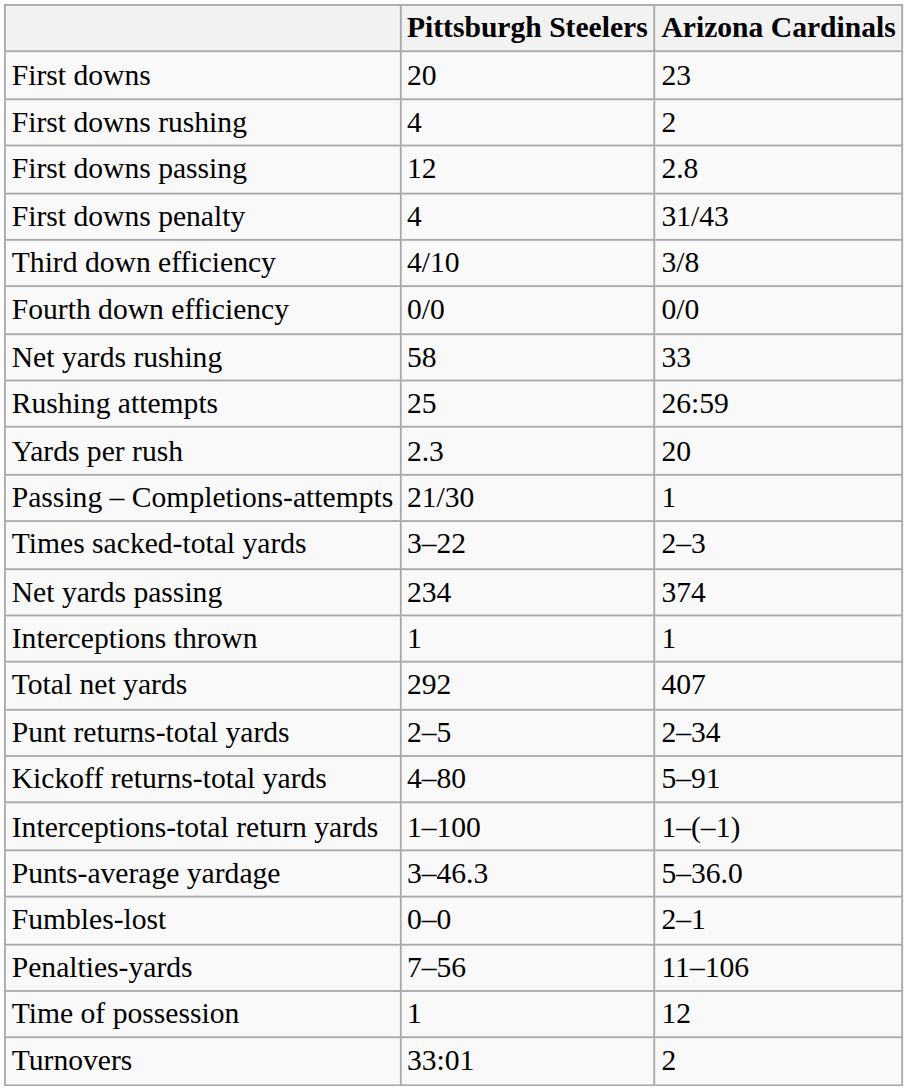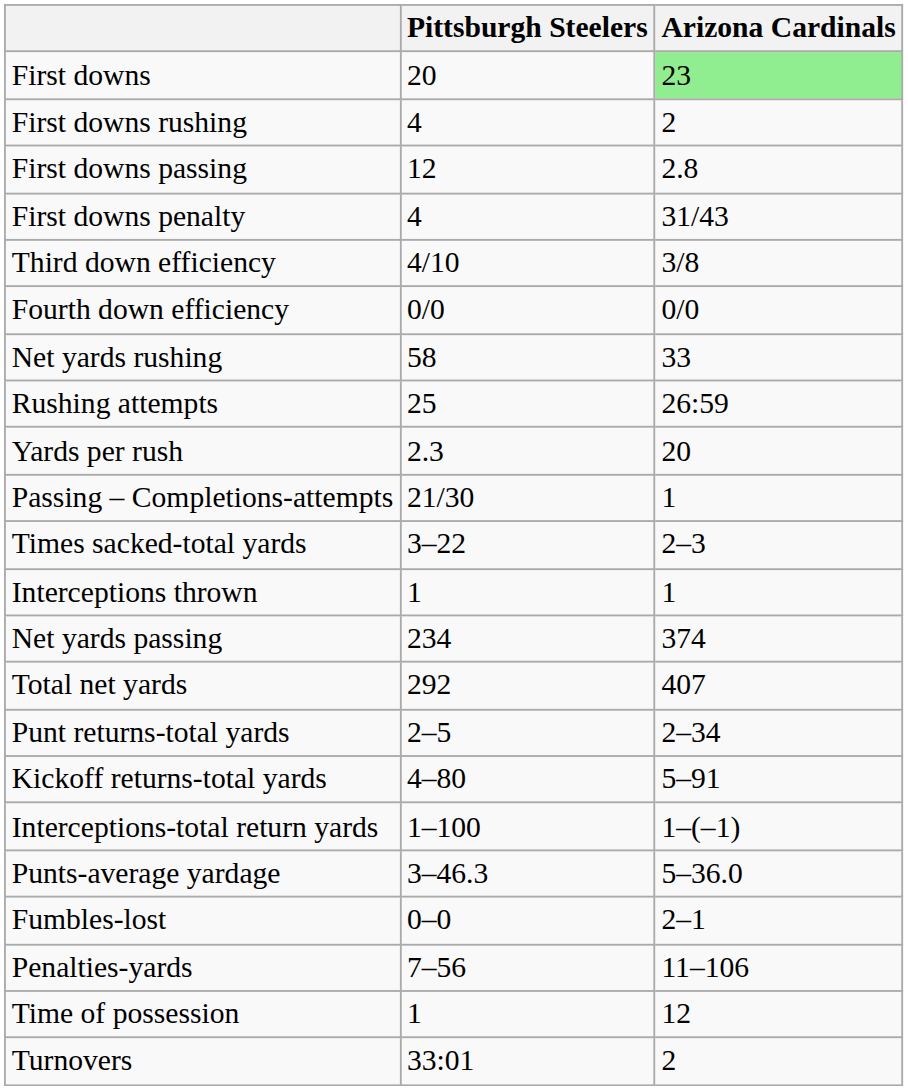First downs | Arizona Cardinals: no background -> lightgreen background
rows swapped: Interceptions thrown <-> Net yards passing
